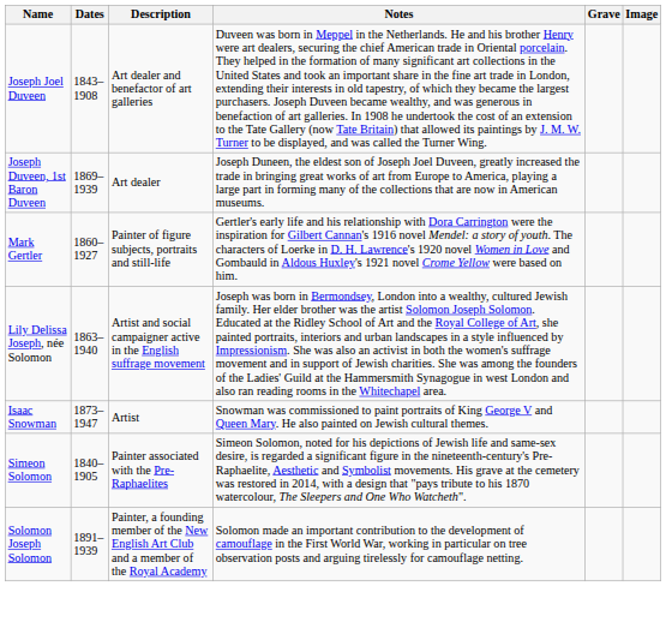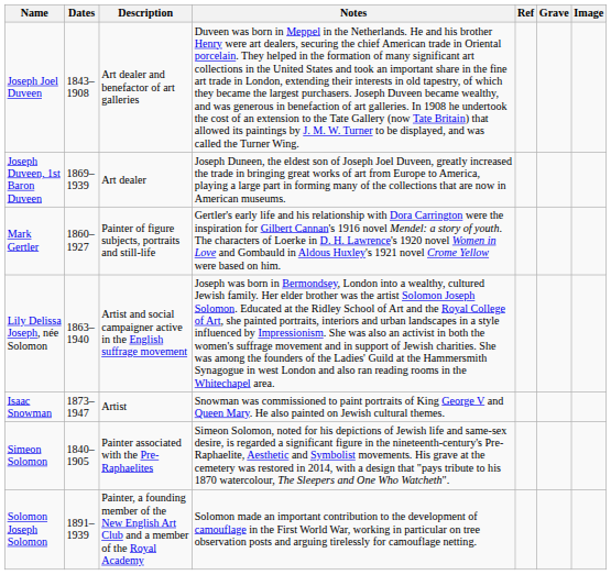+ column: Ref
